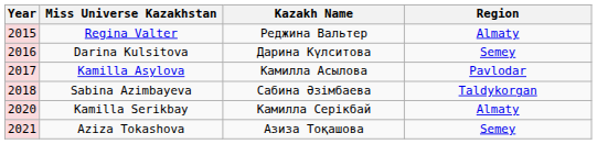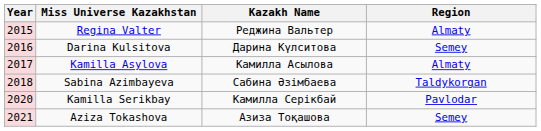Kamilla Asylova | Region: Pavlodar -> Almaty
Kamilla Serikbay | Region: Almaty -> Pavlodar
